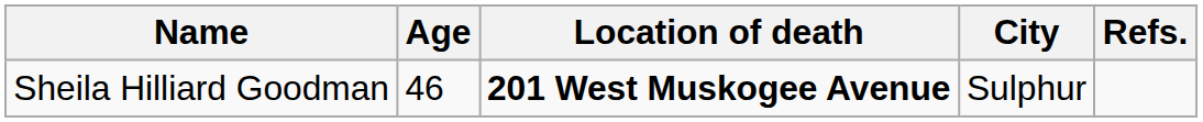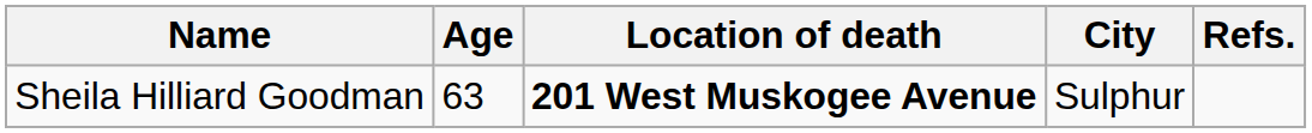Sheila Hilliard Goodman | Age: 46 -> 63
